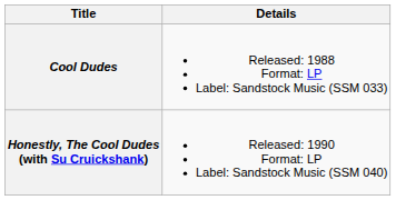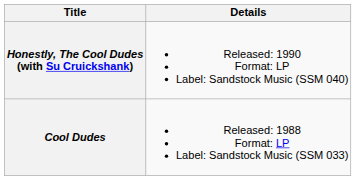rows swapped: Cool Dudes <-> Honestly, The Cool Dudes (with Su Cruickshank)
